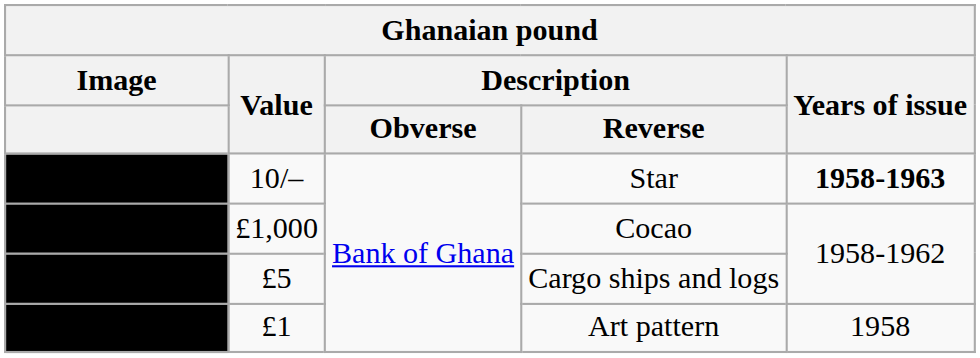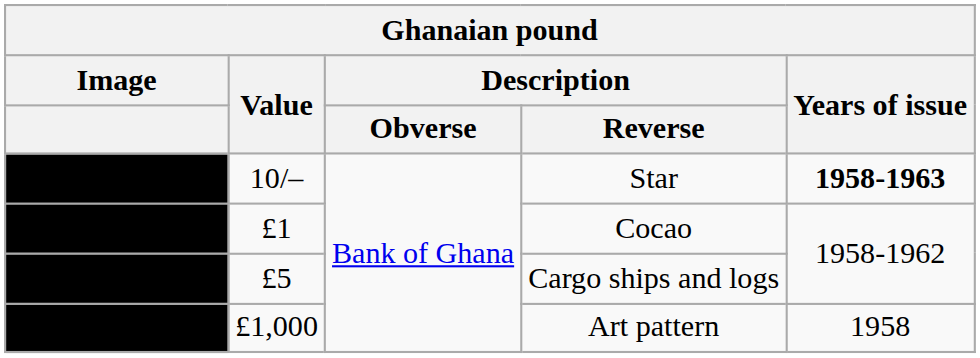Cocao | Value: £1,000 -> £1
Art pattern | Value: £1 -> £1,000
